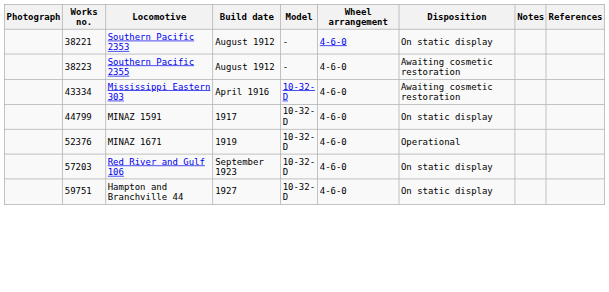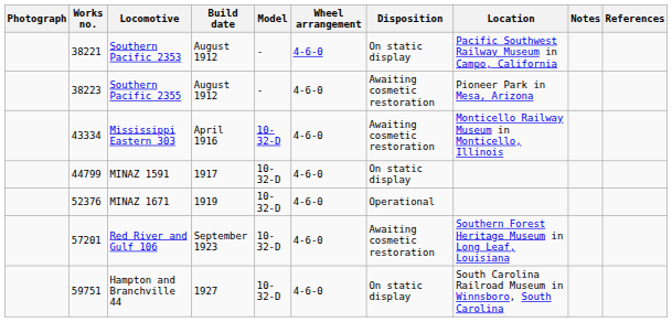+ column: Location | Pacific Southwest Railway Museum in Campo, California | Pioneer Park in Mesa, Arizona | Monticello Railway Museum in Monticello, Illinois | Southern Forest Heritage Museum in Long Leaf, Louisiana | South Carolina Railroad Museum in Winnsboro, South Carolina
Red River and Gulf 106 | Works no.: 57203 -> 57201
Red River and Gulf 106 | Disposition: On static display -> Awaiting cosmetic restoration
